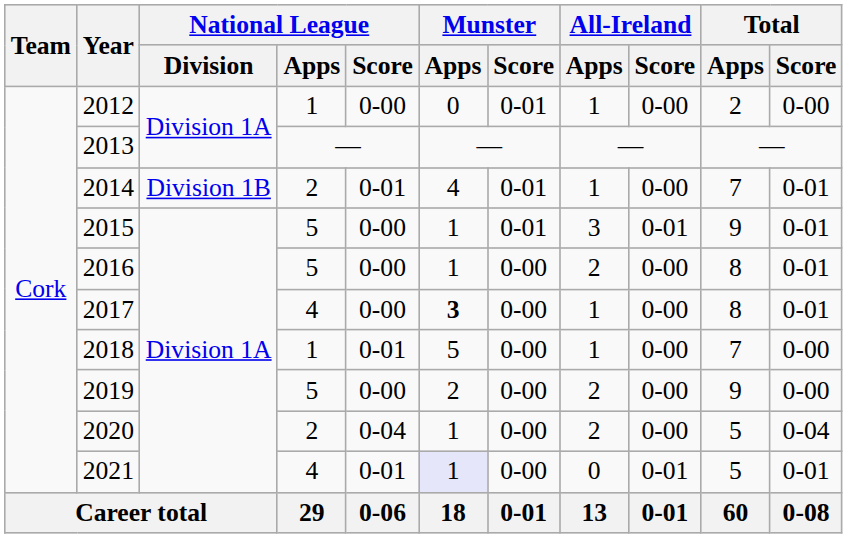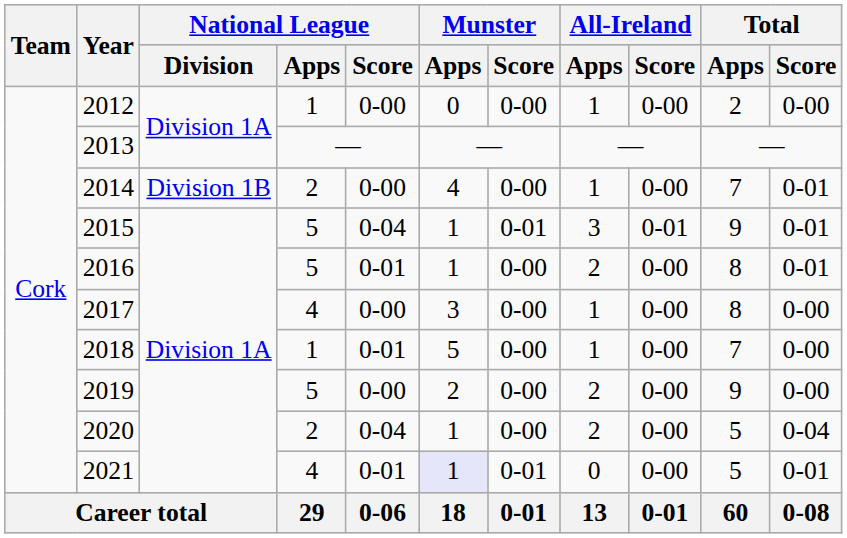2012 | Munster / Score: 0-01 -> 0-00
2014 | National League / Score: 0-01 -> 0-00
2014 | Munster / Score: 0-01 -> 0-00
2015 | National League / Score: 0-00 -> 0-04
2016 | National League / Score: 0-00 -> 0-01
2017 | Munster / Apps: bold -> normal
2017 | Total / Score: 0-01 -> 0-00
2021 | Munster / Score: 0-00 -> 0-01
2021 | All-Ireland / Score: 0-01 -> 0-00
